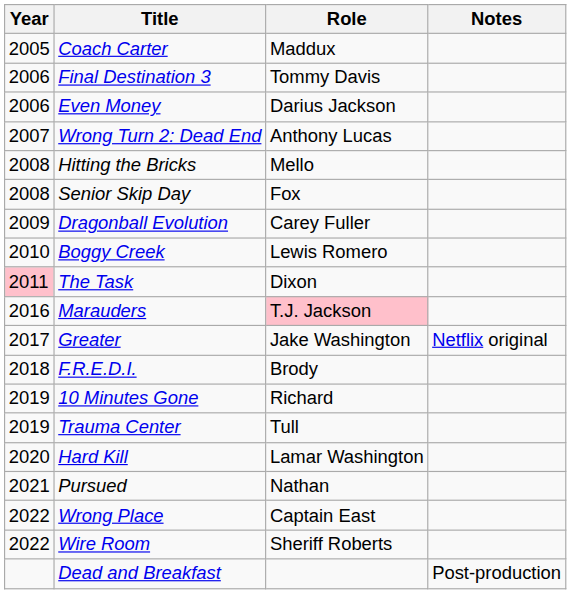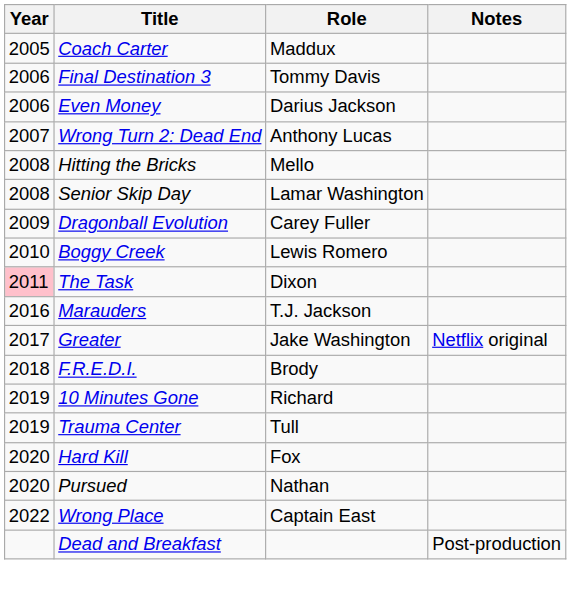Senior Skip Day | Role: Fox -> Lamar Washington
Marauders | Role: pink background -> no background
Hard Kill | Role: Lamar Washington -> Fox
Pursued | Year: 2021 -> 2020
- row: 2022 | Wire Room | Sheriff Roberts
